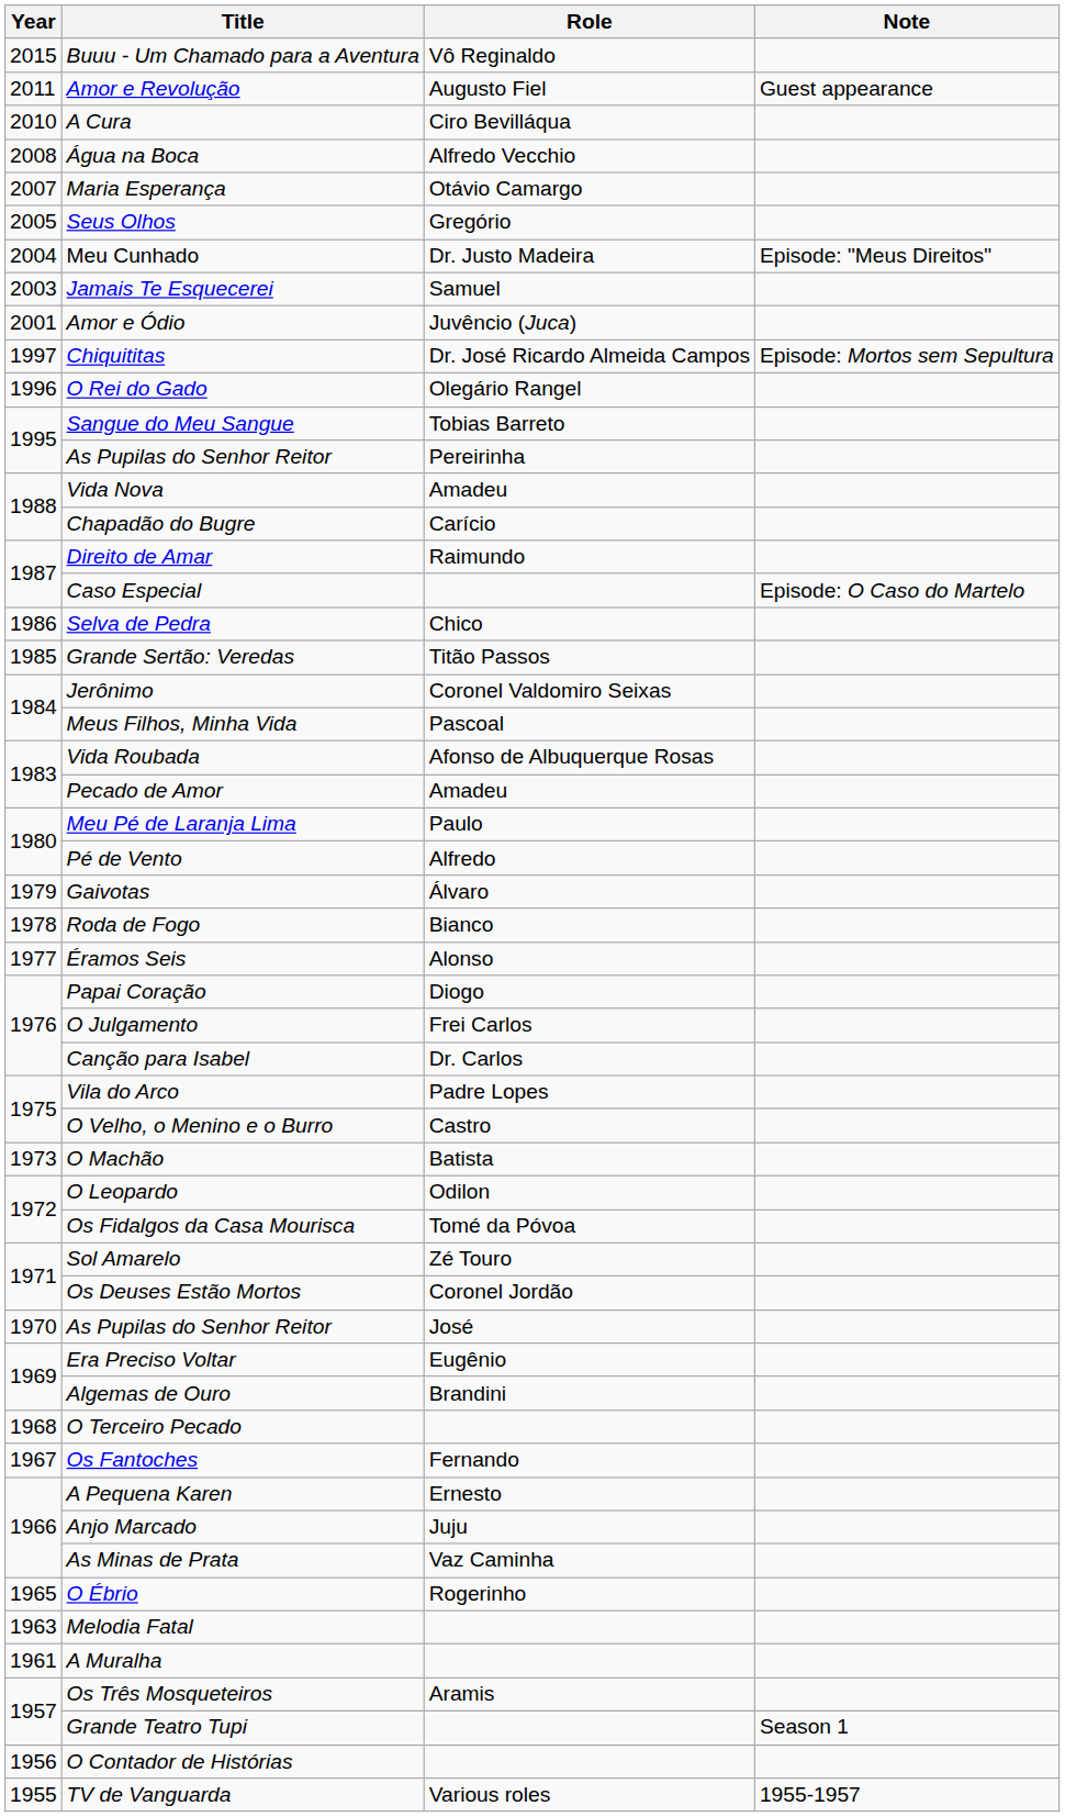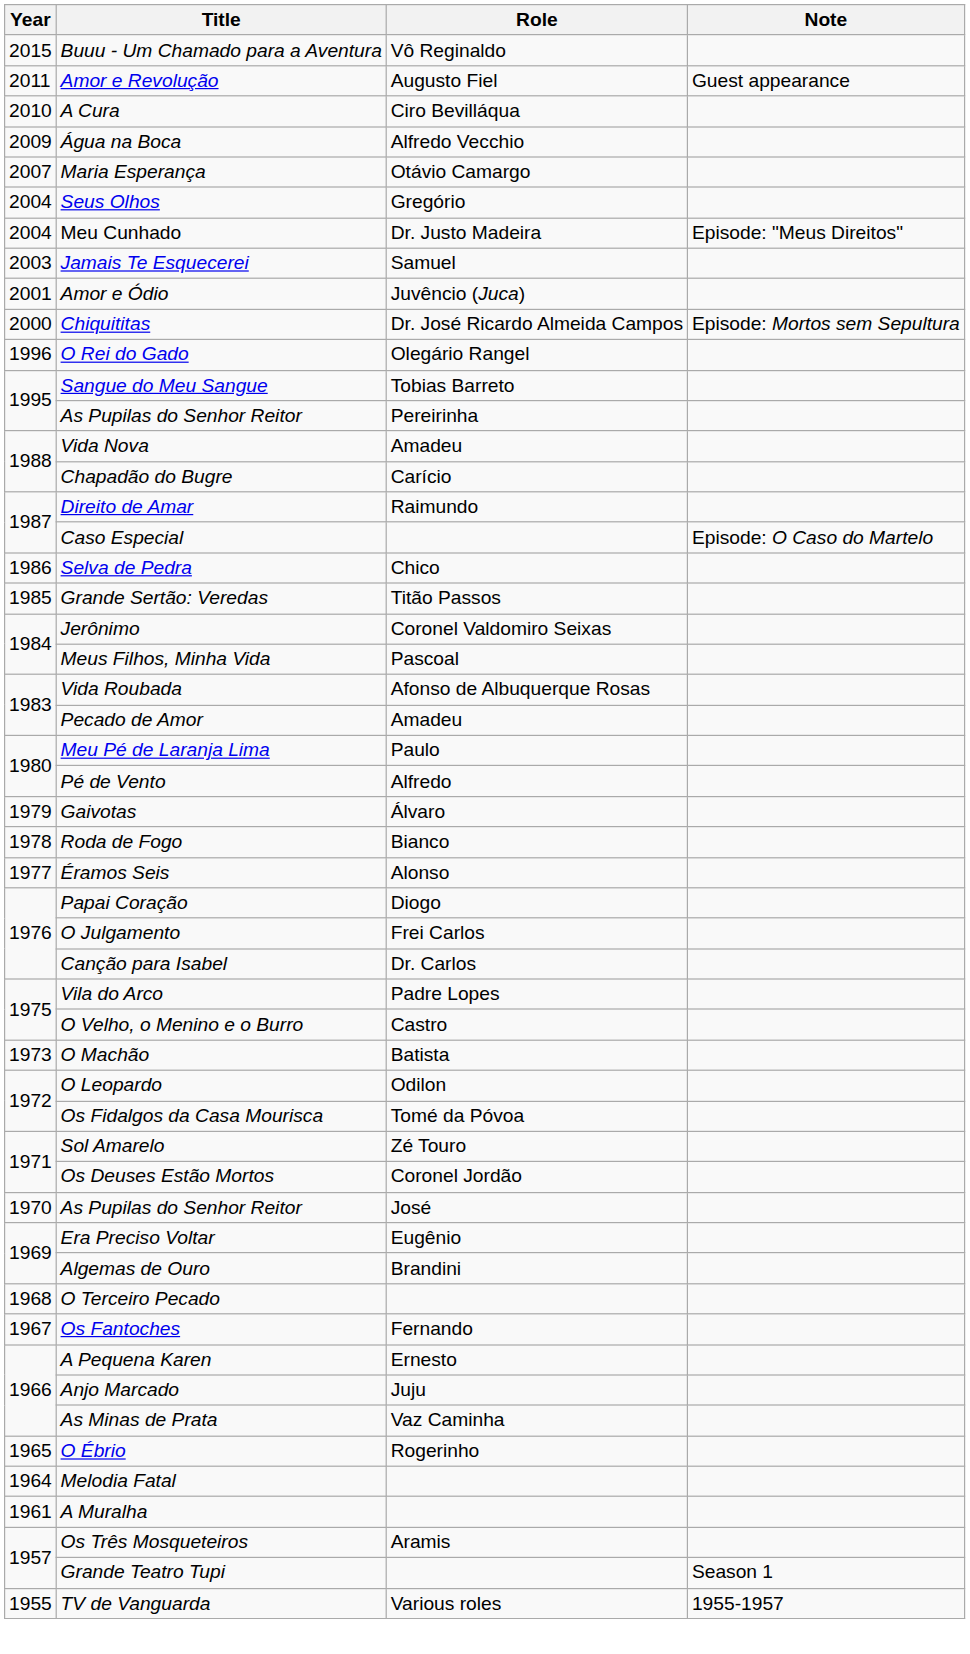Água na Boca | Year: 2008 -> 2009
Seus Olhos | Year: 2005 -> 2004
Chiquititas | Year: 1997 -> 2000
Melodia Fatal | Year: 1963 -> 1964
- row: 1956 | O Contador de Histórias
